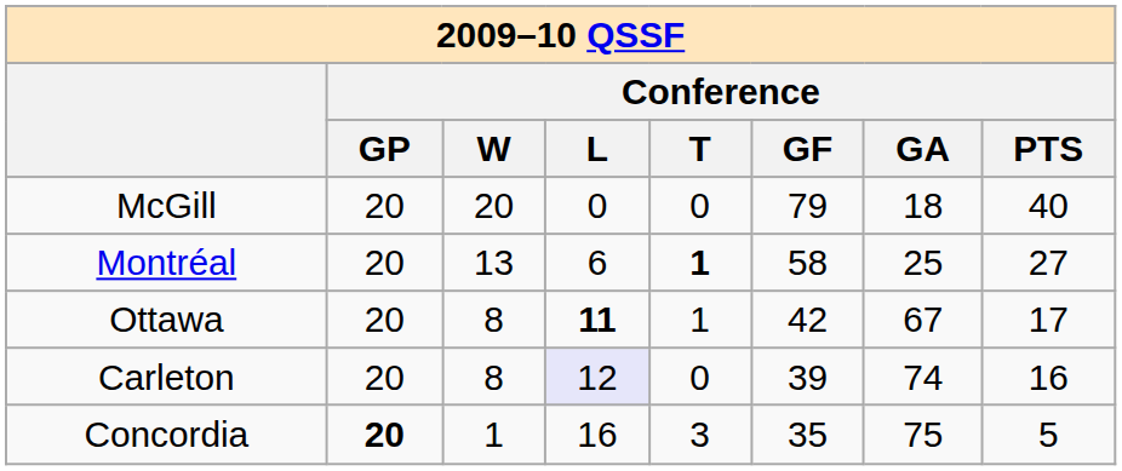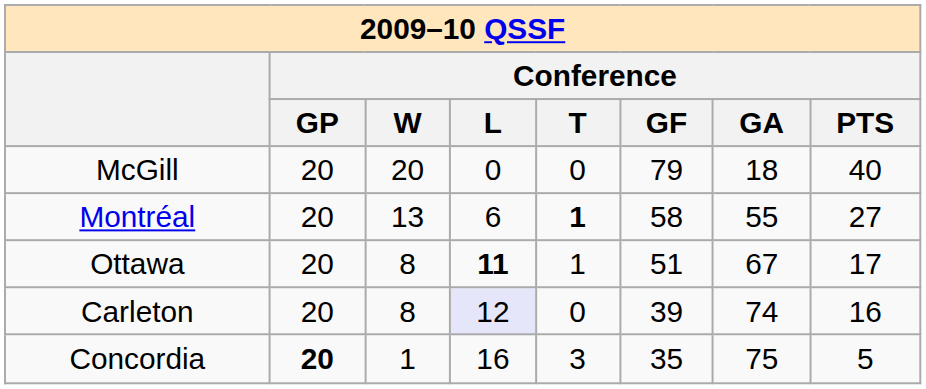Montréal | Conference / GA: 25 -> 55
Ottawa | Conference / GF: 42 -> 51
